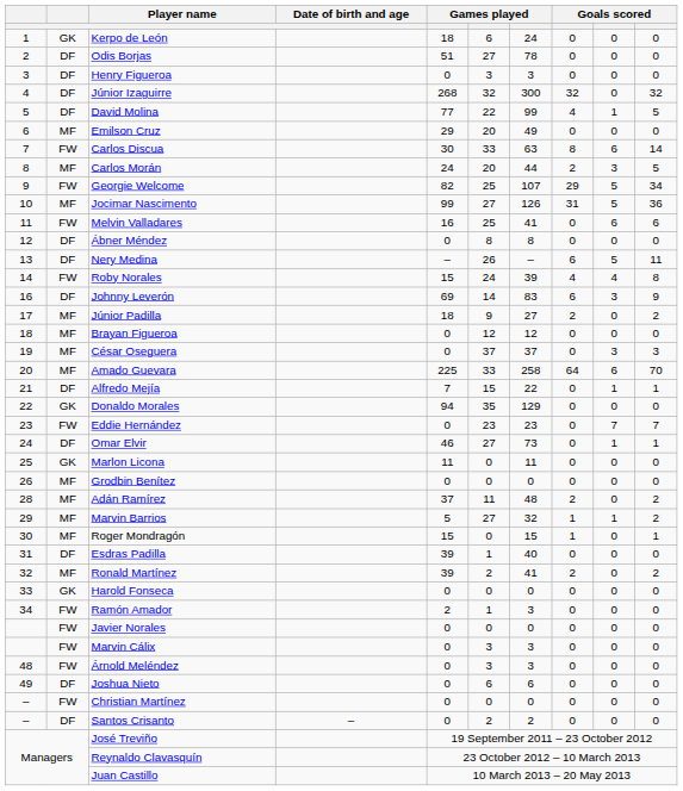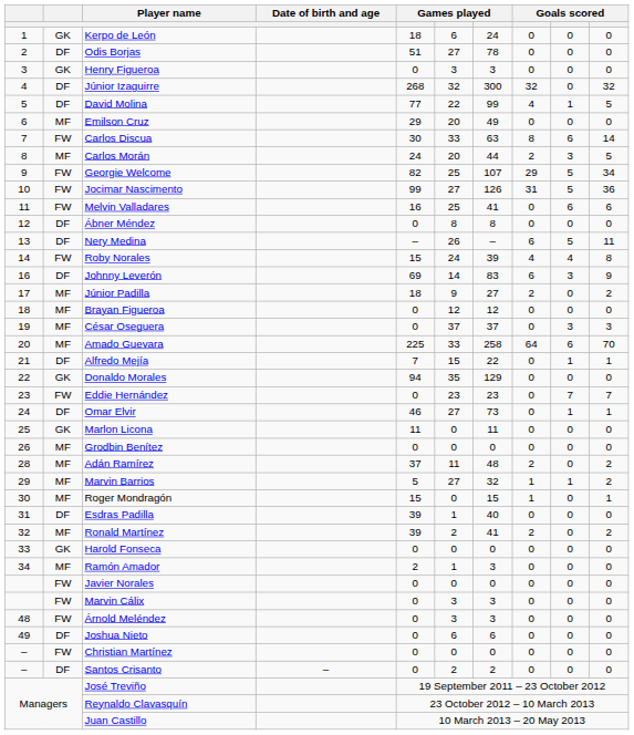Henry Figueroa | column 2: DF -> GK
Jocimar Nascimento | column 2: MF -> FW
Ramón Amador | column 2: FW -> MF
